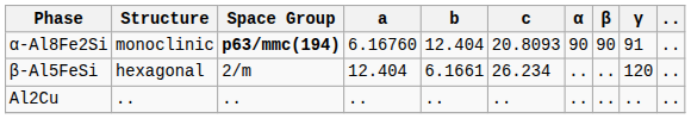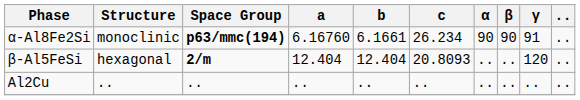α-Al8Fe2Si | b: 12.404 -> 6.1661
α-Al8Fe2Si | c: 20.8093 -> 26.234
β-Al5FeSi | Space Group: normal -> bold
β-Al5FeSi | b: 6.1661 -> 12.404
β-Al5FeSi | c: 26.234 -> 20.8093
